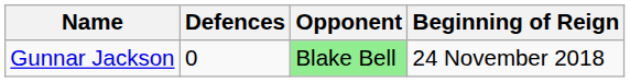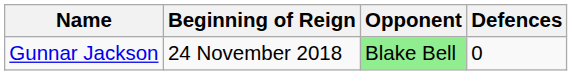columns swapped: Beginning of Reign <-> Defences
